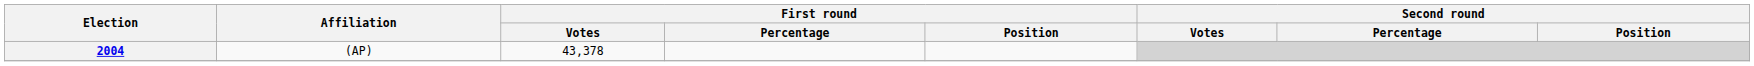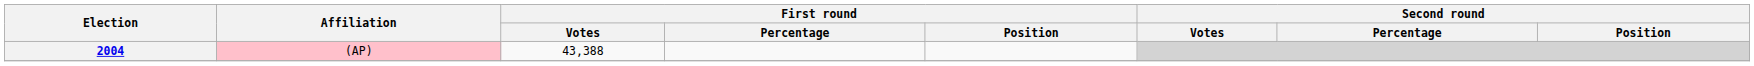2004 | Affiliation: no background -> pink background
2004 | First round / Votes: 43,378 -> 43,388
